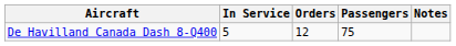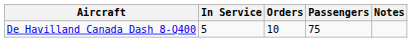De Havilland Canada Dash 8-Q400 | Orders: 12 -> 10
